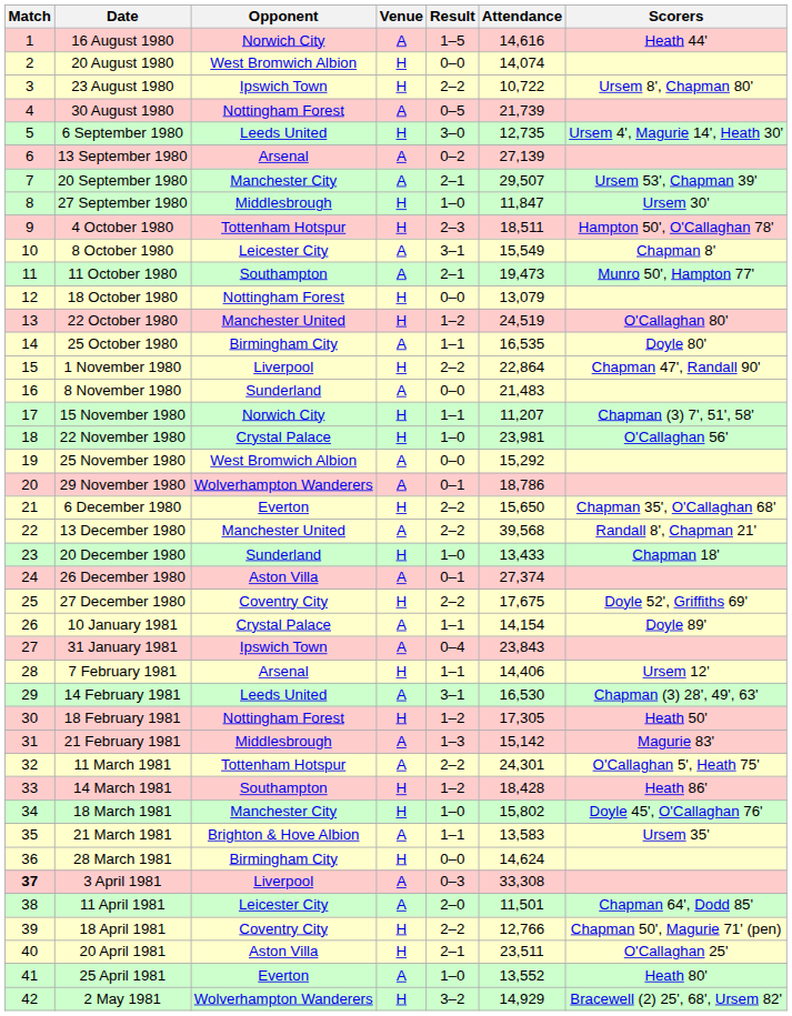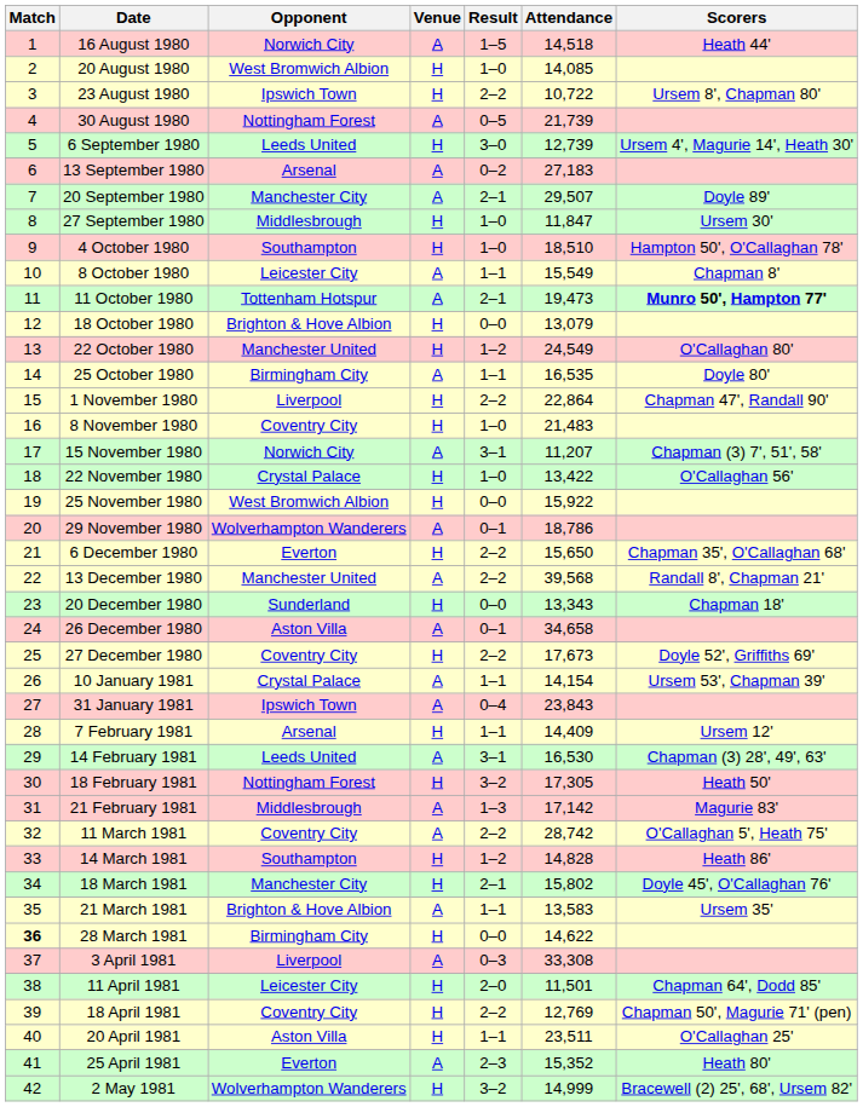16 August 1980 | Attendance: 14,616 -> 14,518
20 August 1980 | Result: 0–0 -> 1–0
20 August 1980 | Attendance: 14,074 -> 14,085
6 September 1980 | Attendance: 12,735 -> 12,739
13 September 1980 | Attendance: 27,139 -> 27,183
20 September 1980 | Scorers: Ursem 53', Chapman 39' -> Doyle 89'
4 October 1980 | Opponent: Tottenham Hotspur -> Southampton
4 October 1980 | Result: 2–3 -> 1–0
4 October 1980 | Attendance: 18,511 -> 18,510
8 October 1980 | Result: 3–1 -> 1–1
11 October 1980 | Opponent: Southampton -> Tottenham Hotspur
11 October 1980 | Scorers: normal -> bold
18 October 1980 | Opponent: Nottingham Forest -> Brighton & Hove Albion
22 October 1980 | Attendance: 24,519 -> 24,549
8 November 1980 | Opponent: Sunderland -> Coventry City
8 November 1980 | Venue: A -> H
8 November 1980 | Result: 0–0 -> 1–0
15 November 1980 | Venue: H -> A
15 November 1980 | Result: 1–1 -> 3–1
22 November 1980 | Attendance: 23,981 -> 13,422
25 November 1980 | Venue: A -> H
25 November 1980 | Attendance: 15,292 -> 15,922
20 December 1980 | Result: 1–0 -> 0–0
20 December 1980 | Attendance: 13,433 -> 13,343
26 December 1980 | Attendance: 27,374 -> 34,658
27 December 1980 | Attendance: 17,675 -> 17,673
10 January 1981 | Scorers: Doyle 89' -> Ursem 53', Chapman 39'
7 February 1981 | Attendance: 14,406 -> 14,409
18 February 1981 | Result: 1–2 -> 3–2
21 February 1981 | Attendance: 15,142 -> 17,142
11 March 1981 | Opponent: Tottenham Hotspur -> Coventry City
11 March 1981 | Attendance: 24,301 -> 28,742
14 March 1981 | Attendance: 18,428 -> 14,828
18 March 1981 | Result: 1–0 -> 2–1
28 March 1981 | Match: normal -> bold
28 March 1981 | Attendance: 14,624 -> 14,622
3 April 1981 | Match: bold -> normal
11 April 1981 | Venue: A -> H
18 April 1981 | Attendance: 12,766 -> 12,769
20 April 1981 | Result: 2–1 -> 1–1
25 April 1981 | Result: 1–0 -> 2–3
25 April 1981 | Attendance: 13,552 -> 15,352
2 May 1981 | Attendance: 14,929 -> 14,999
